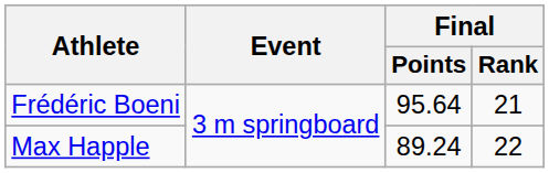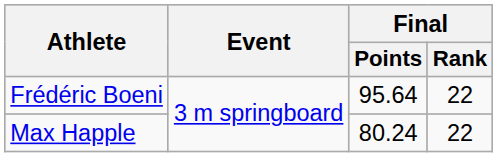Frédéric Boeni | Final / Rank: 21 -> 22
Max Happle | Final / Points: 89.24 -> 80.24
